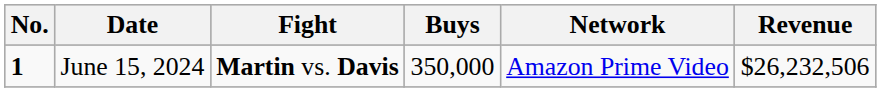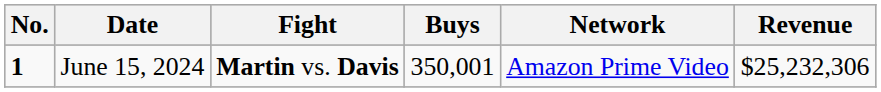June 15, 2024 | Buys: 350,000 -> 350,001
June 15, 2024 | Revenue: $26,232,506 -> $25,232,306
